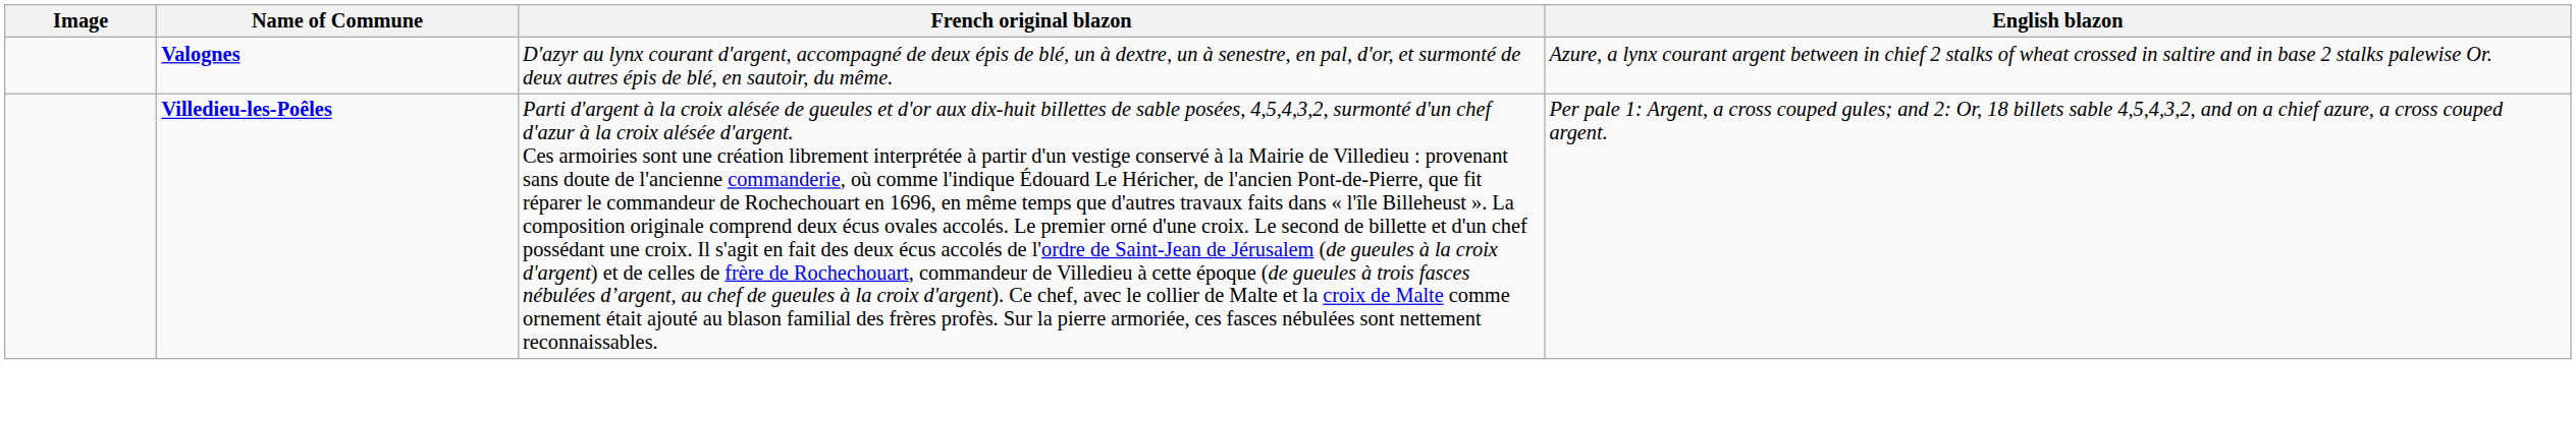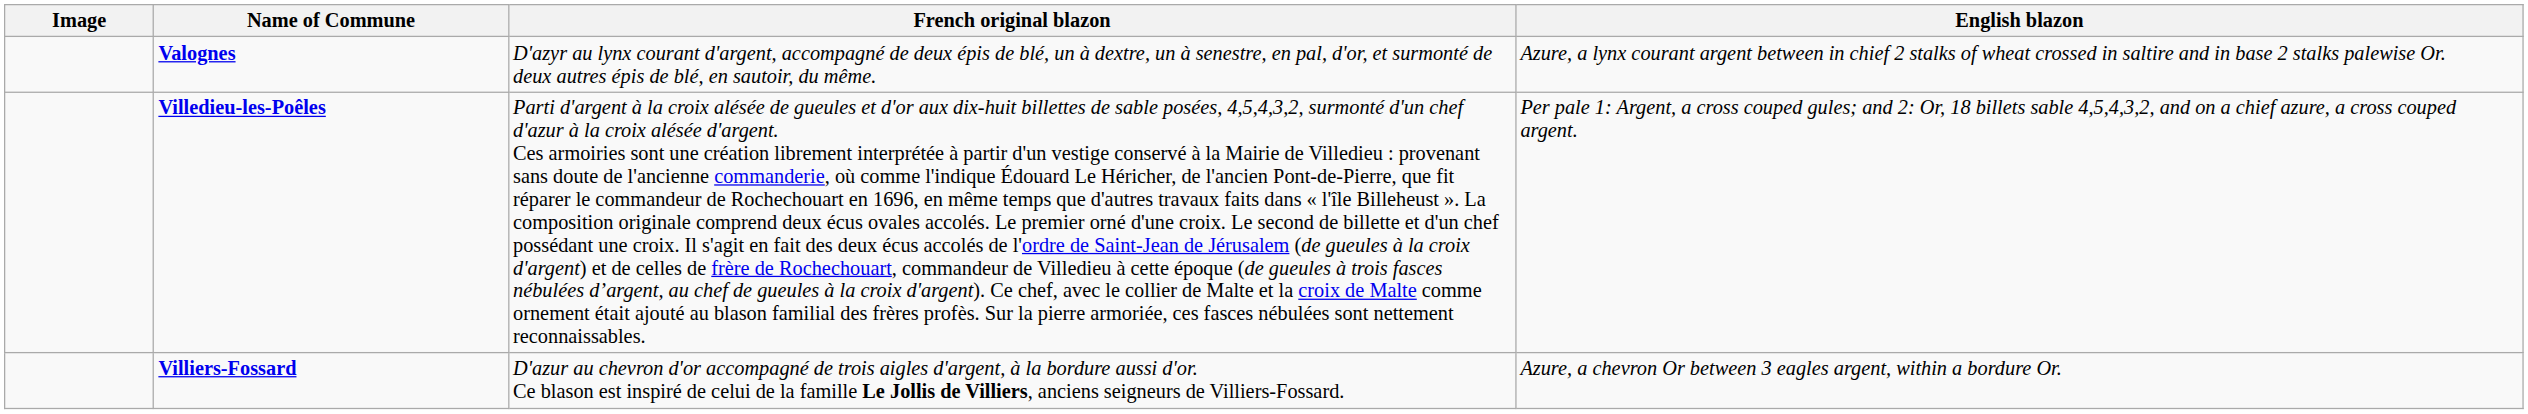+ row: Villiers-Fossard | D'azur au chevron d'or accompagné de trois aigles d'argent, à la bordure aussi d'or. Ce blason est inspiré de celui de la famille Le Jollis de Villiers, anciens seigneurs de Villiers-Fossard. | Azure, a chevron Or between 3 eagles argent, within a bordure Or.
